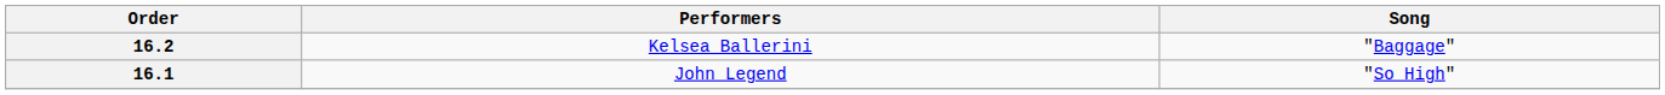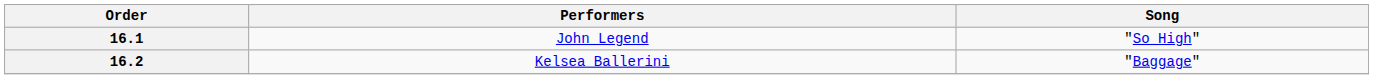rows swapped: 16.1 <-> 16.2
